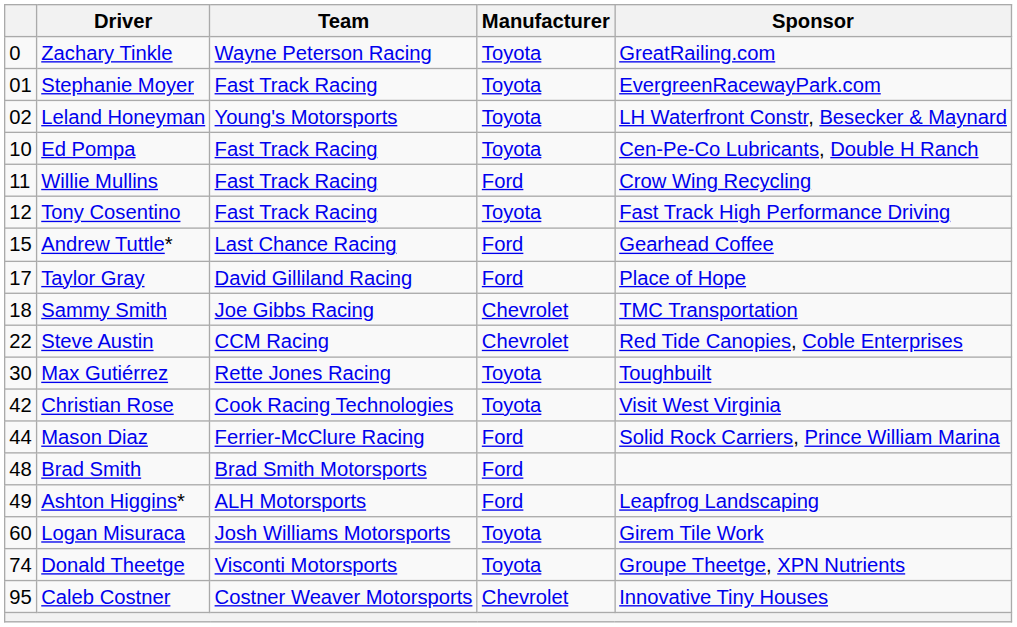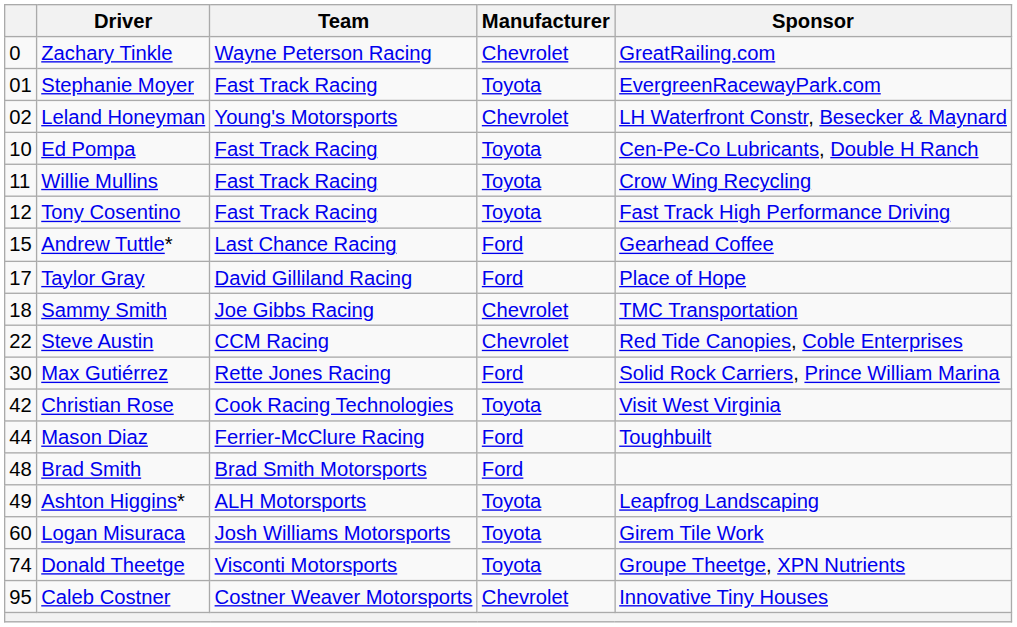Zachary Tinkle | Manufacturer: Toyota -> Chevrolet
Leland Honeyman | Manufacturer: Toyota -> Chevrolet
Willie Mullins | Manufacturer: Ford -> Toyota
Max Gutiérrez | Manufacturer: Toyota -> Ford
Max Gutiérrez | Sponsor: Toughbuilt -> Solid Rock Carriers, Prince William Marina
Mason Diaz | Sponsor: Solid Rock Carriers, Prince William Marina -> Toughbuilt
Ashton Higgins* | Manufacturer: Ford -> Toyota
